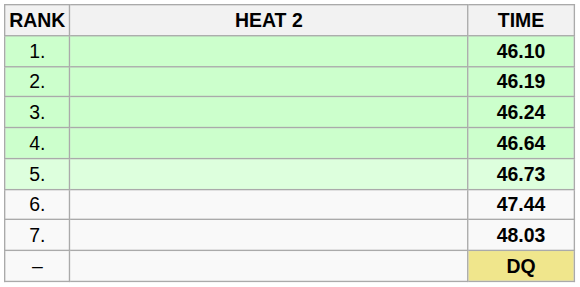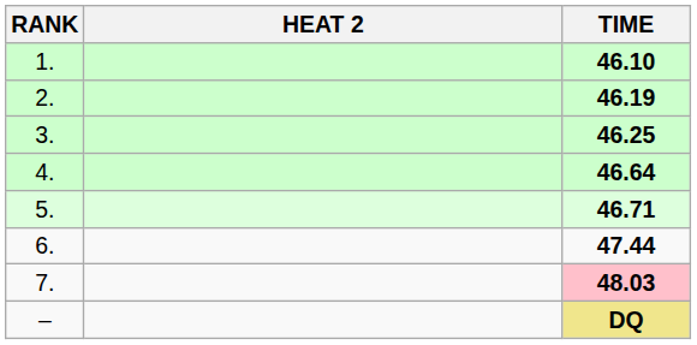3. | TIME: 46.24 -> 46.25
5. | TIME: 46.73 -> 46.71
7. | TIME: no background -> pink background
